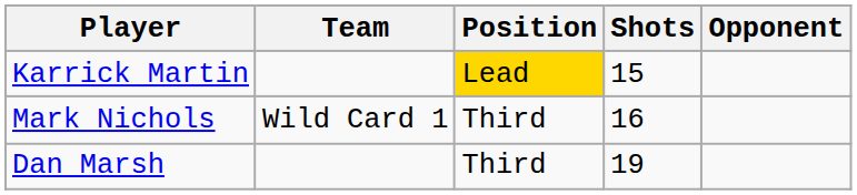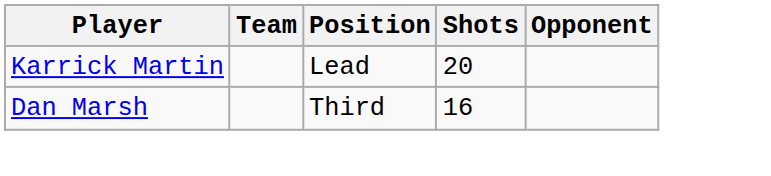Karrick Martin | Position: gold background -> no background
Karrick Martin | Shots: 15 -> 20
- row: Mark Nichols | Wild Card 1 | Third | 16
Dan Marsh | Shots: 19 -> 16
